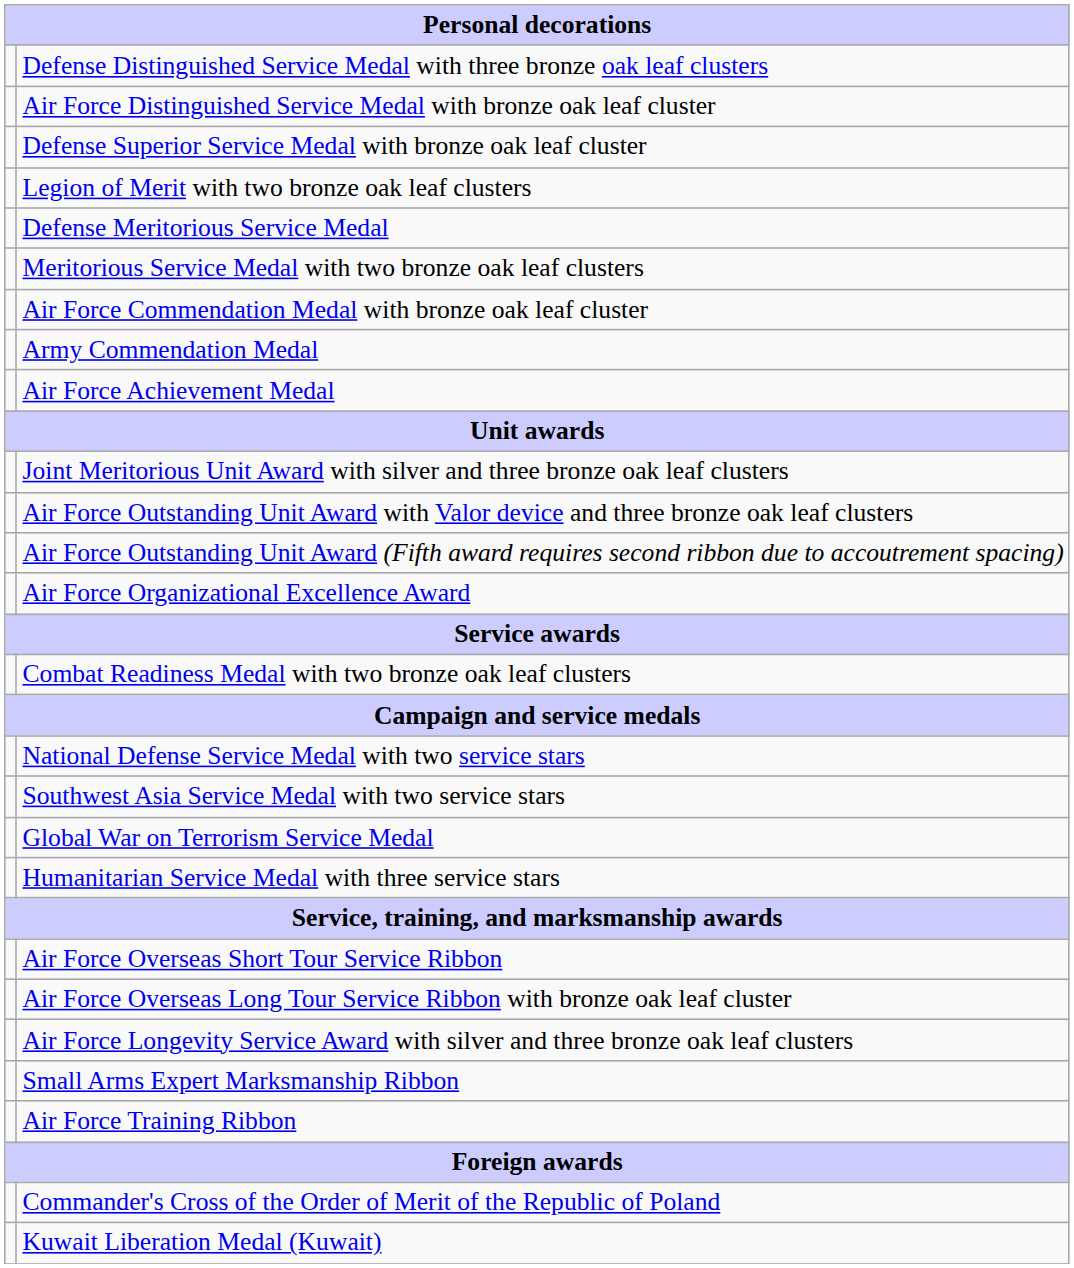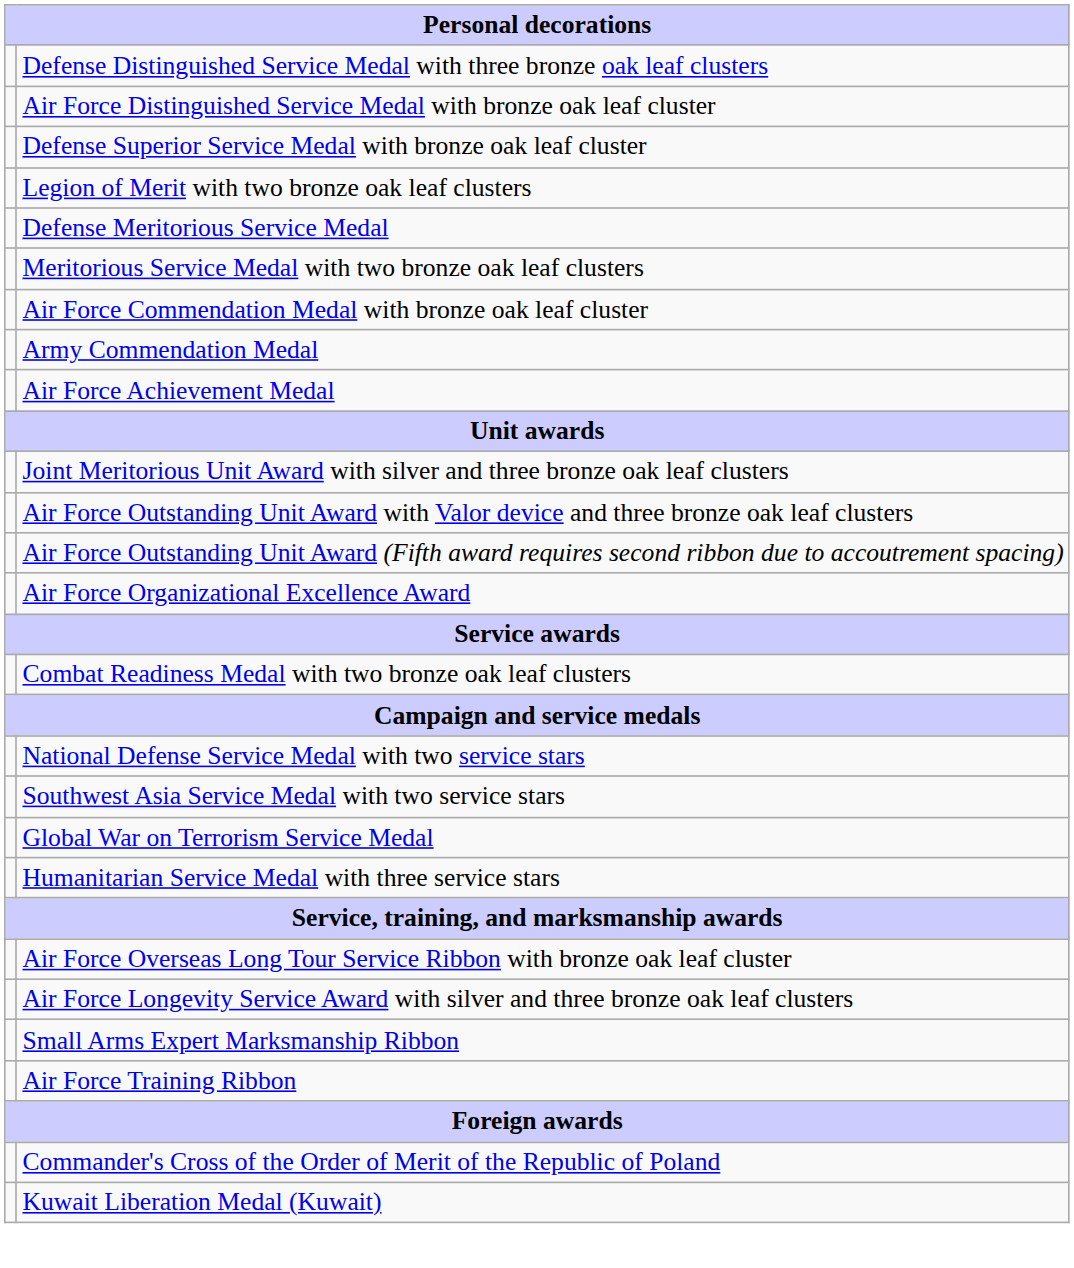- row: Air Force Overseas Short Tour Service Ribbon
